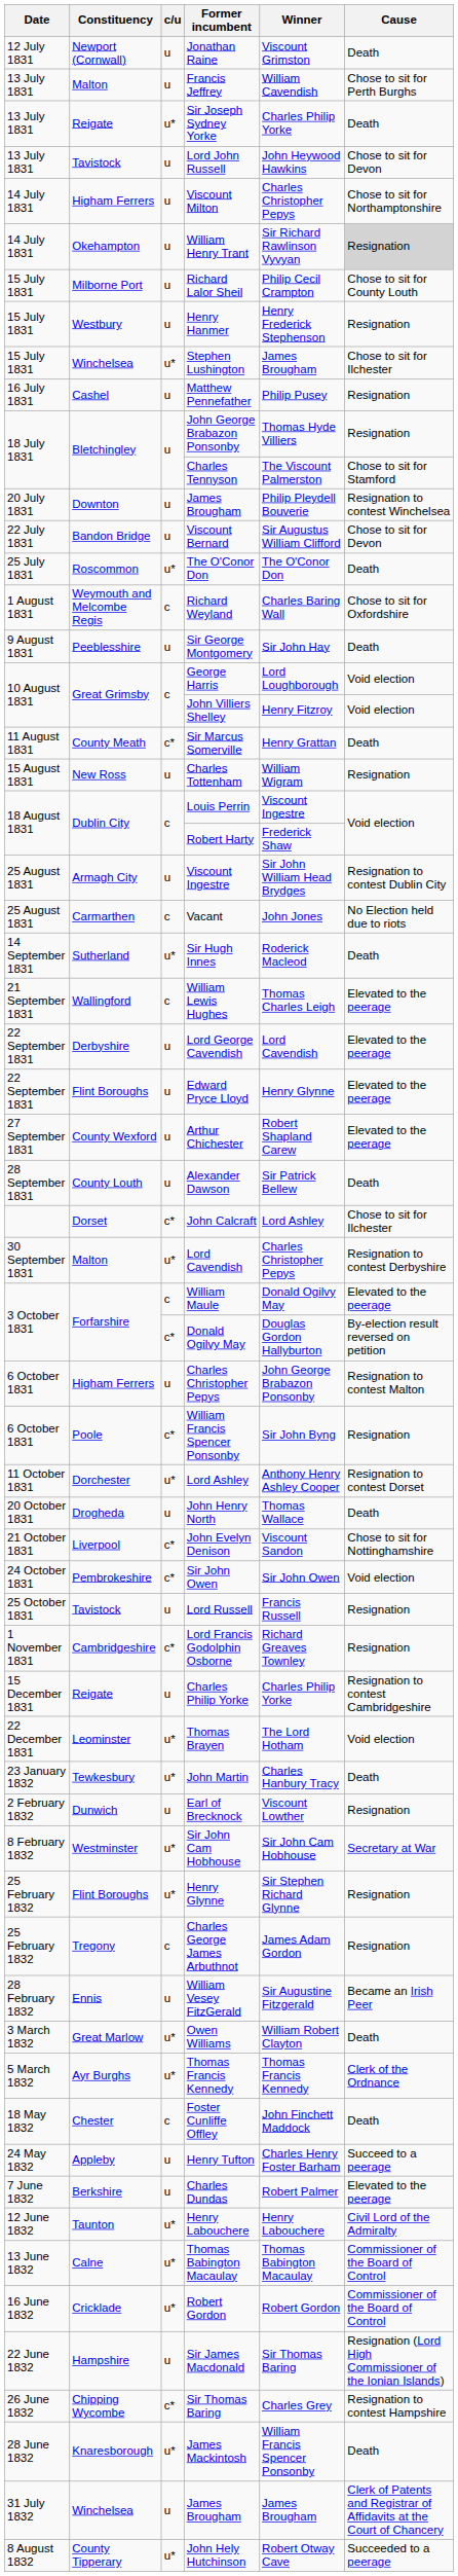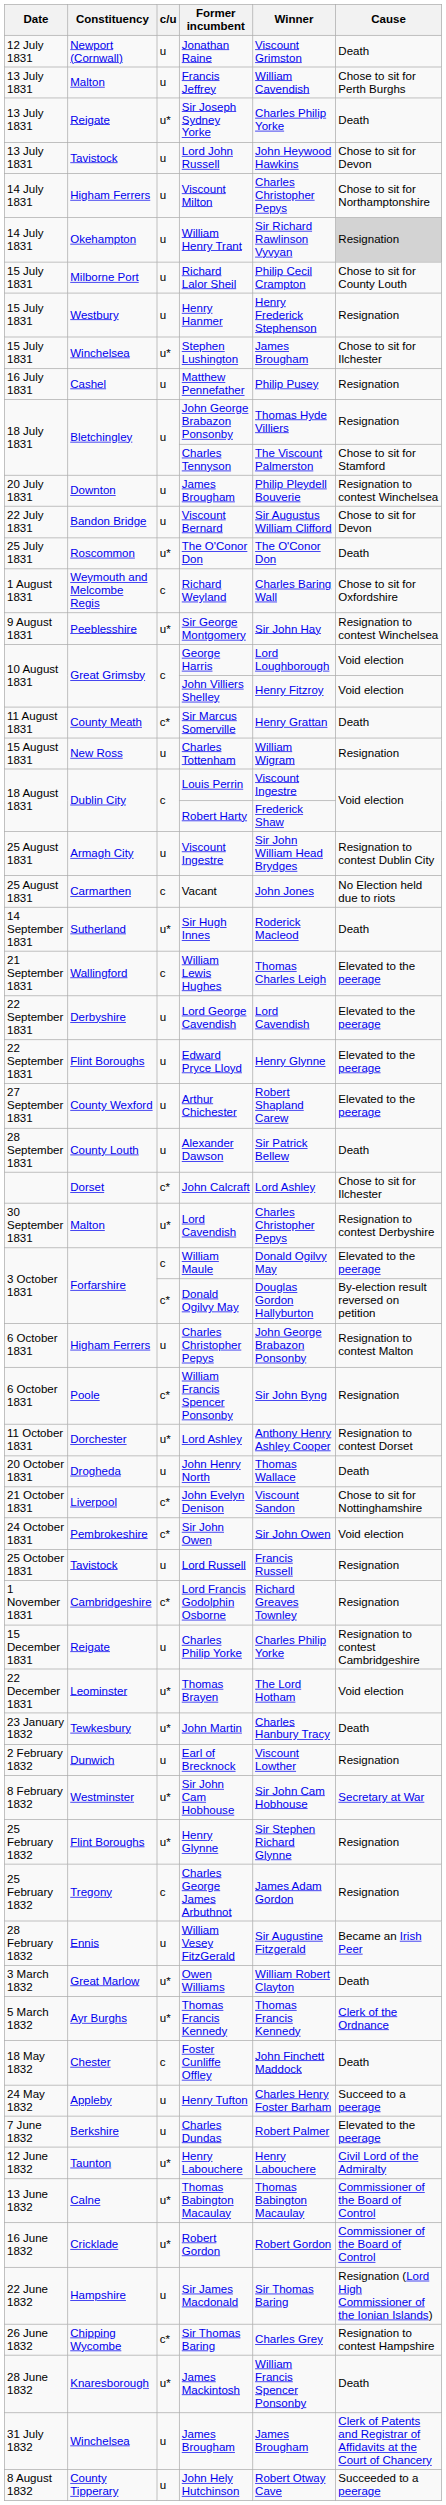Sir George Montgomery | c/u: u -> u*
Sir George Montgomery | Cause: Death -> Resignation to contest Winchelsea
John Hely Hutchinson | c/u: u* -> u
